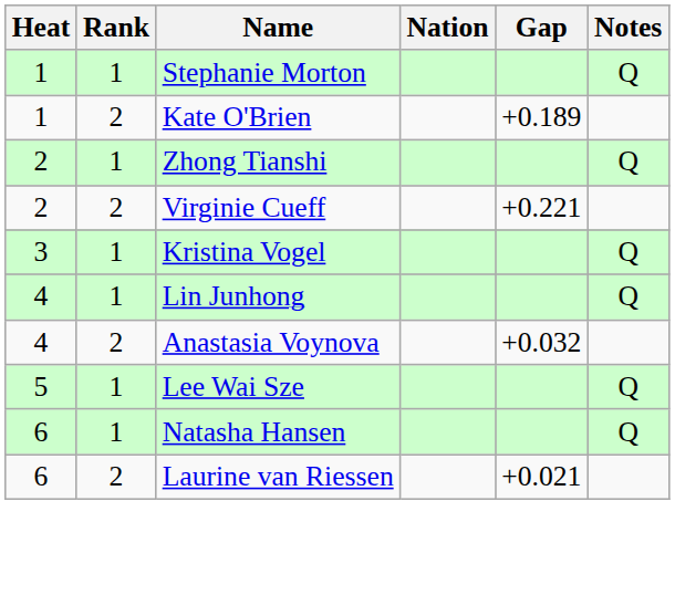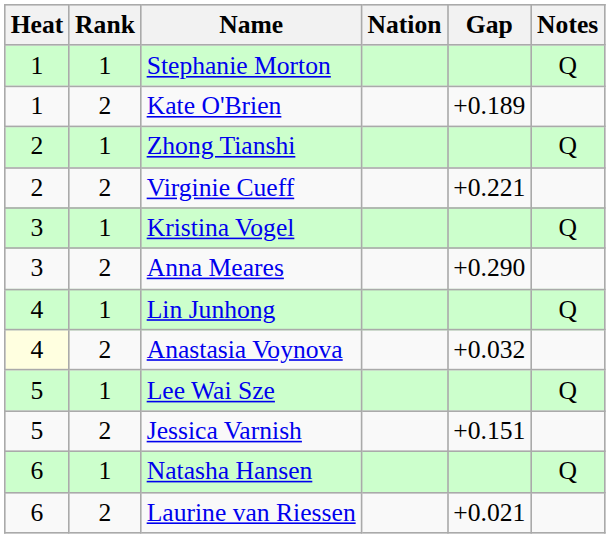+ row: 3 | 2 | Anna Meares | +0.290
Anastasia Voynova | Heat: no background -> lightyellow background
+ row: 5 | 2 | Jessica Varnish | +0.151
